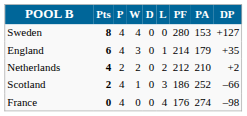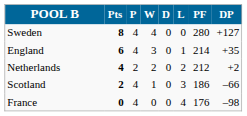- column: PA | 153 | 179 | 210 | 252 | 274
